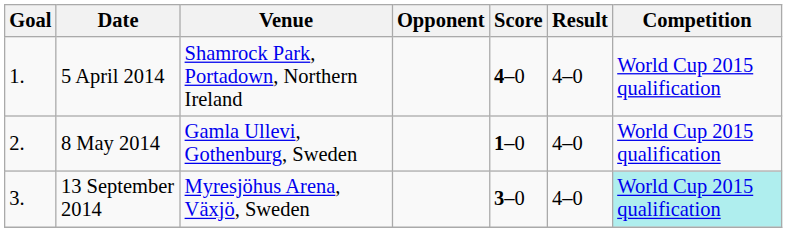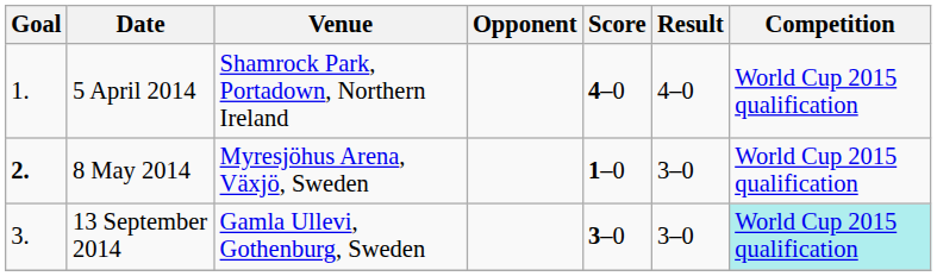8 May 2014 | Goal: normal -> bold
8 May 2014 | Venue: Gamla Ullevi, Gothenburg, Sweden -> Myresjöhus Arena, Växjö, Sweden
8 May 2014 | Result: 4–0 -> 3–0
13 September 2014 | Venue: Myresjöhus Arena, Växjö, Sweden -> Gamla Ullevi, Gothenburg, Sweden
13 September 2014 | Result: 4–0 -> 3–0
